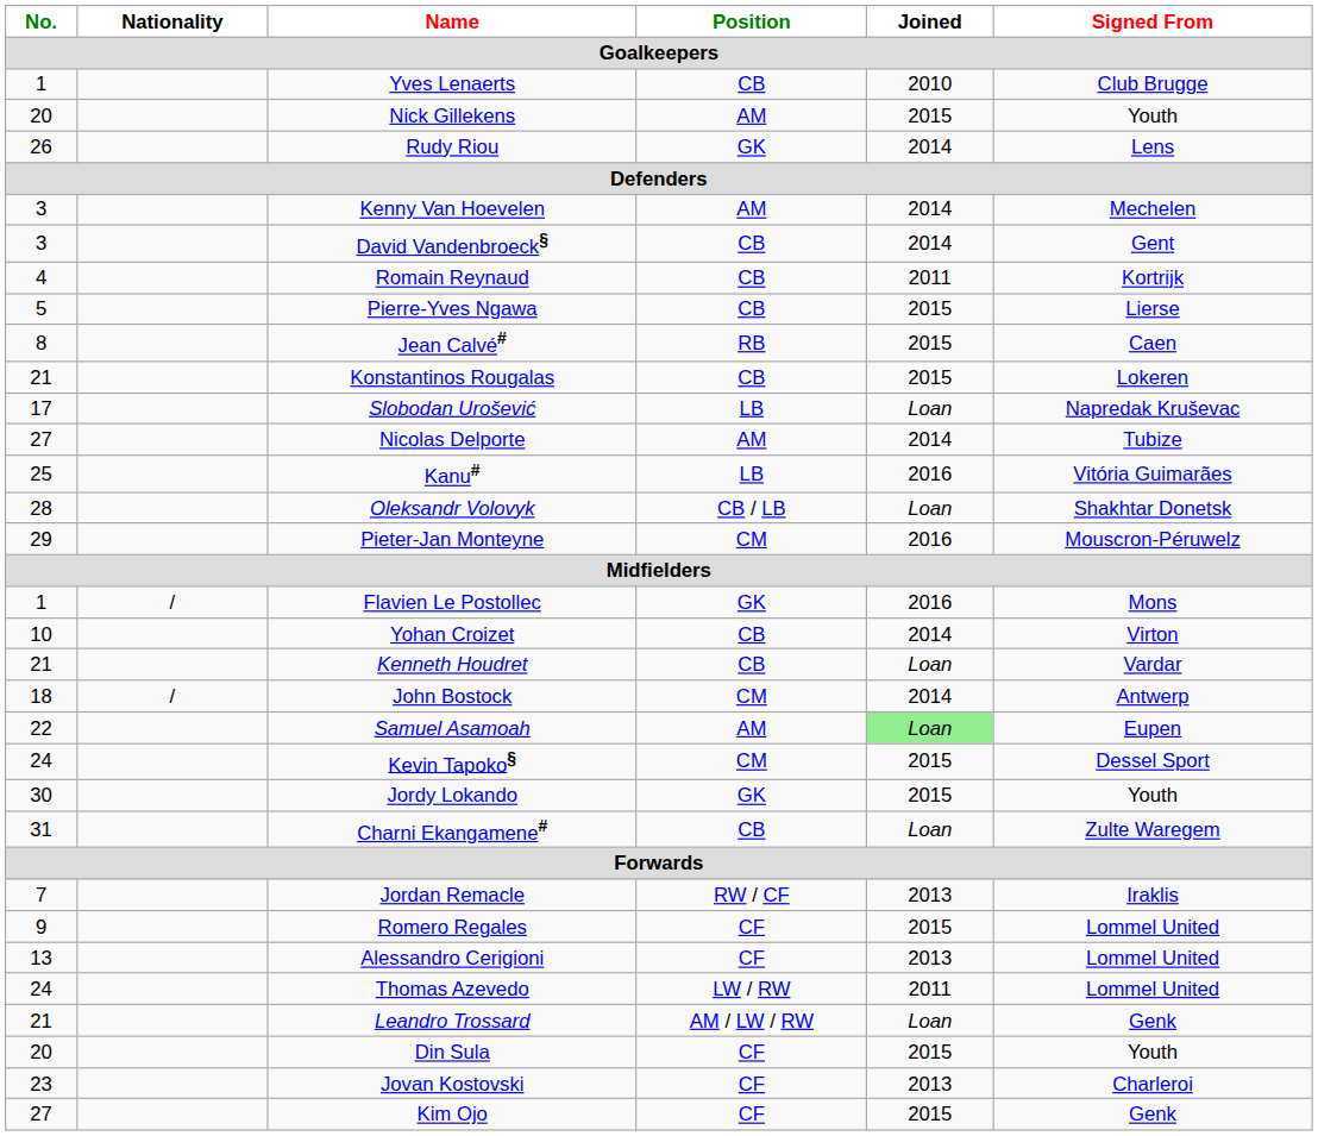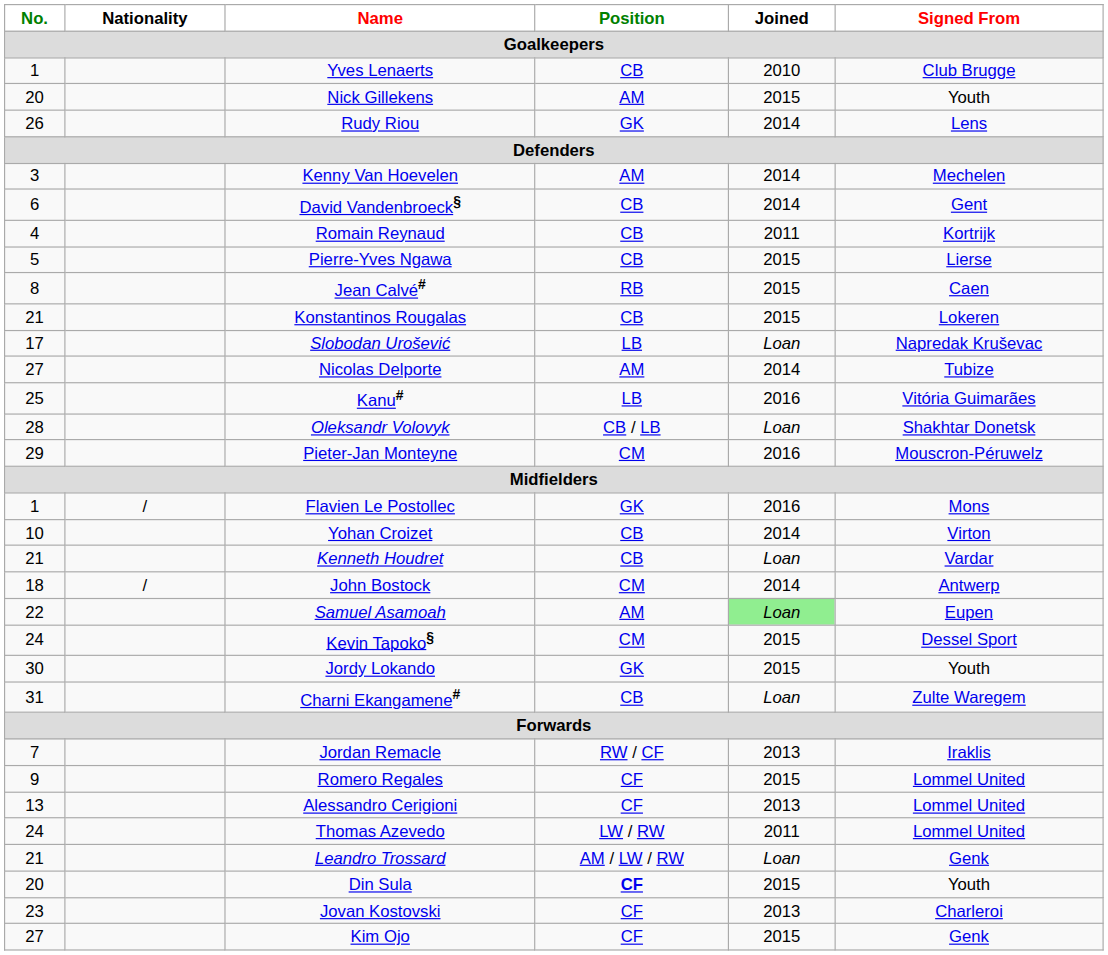David Vandenbroeck§ | No. / Goalkeepers: 3 -> 6
Din Sula | Position / Goalkeepers: normal -> bold
